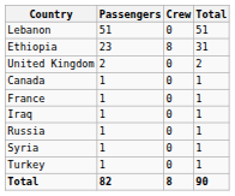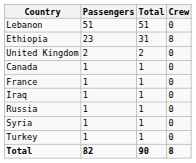columns swapped: Crew <-> Total
